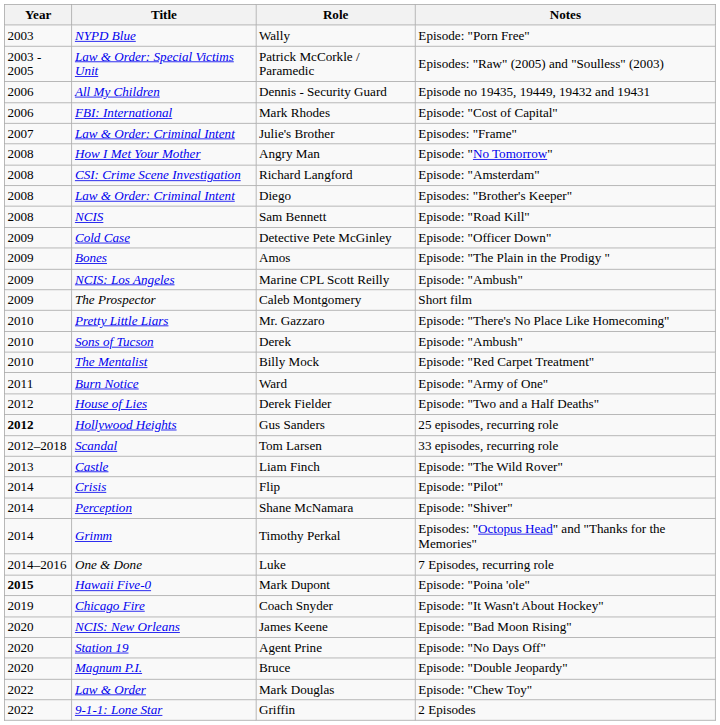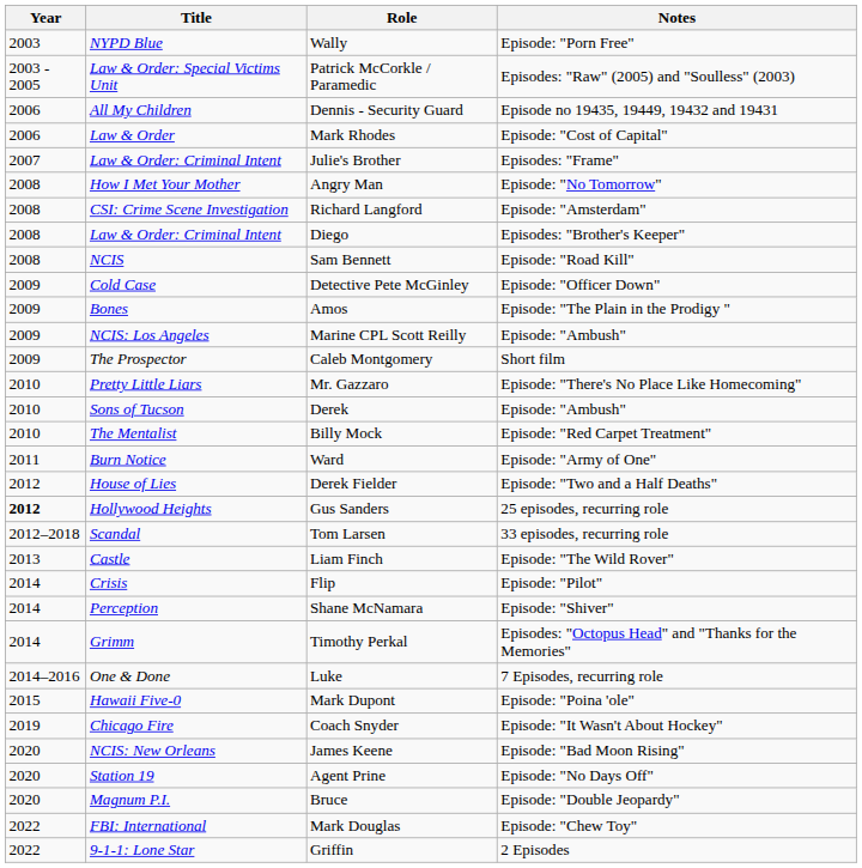Mark Rhodes | Title: FBI: International -> Law & Order
Mark Dupont | Year: bold -> normal
Mark Douglas | Title: Law & Order -> FBI: International
